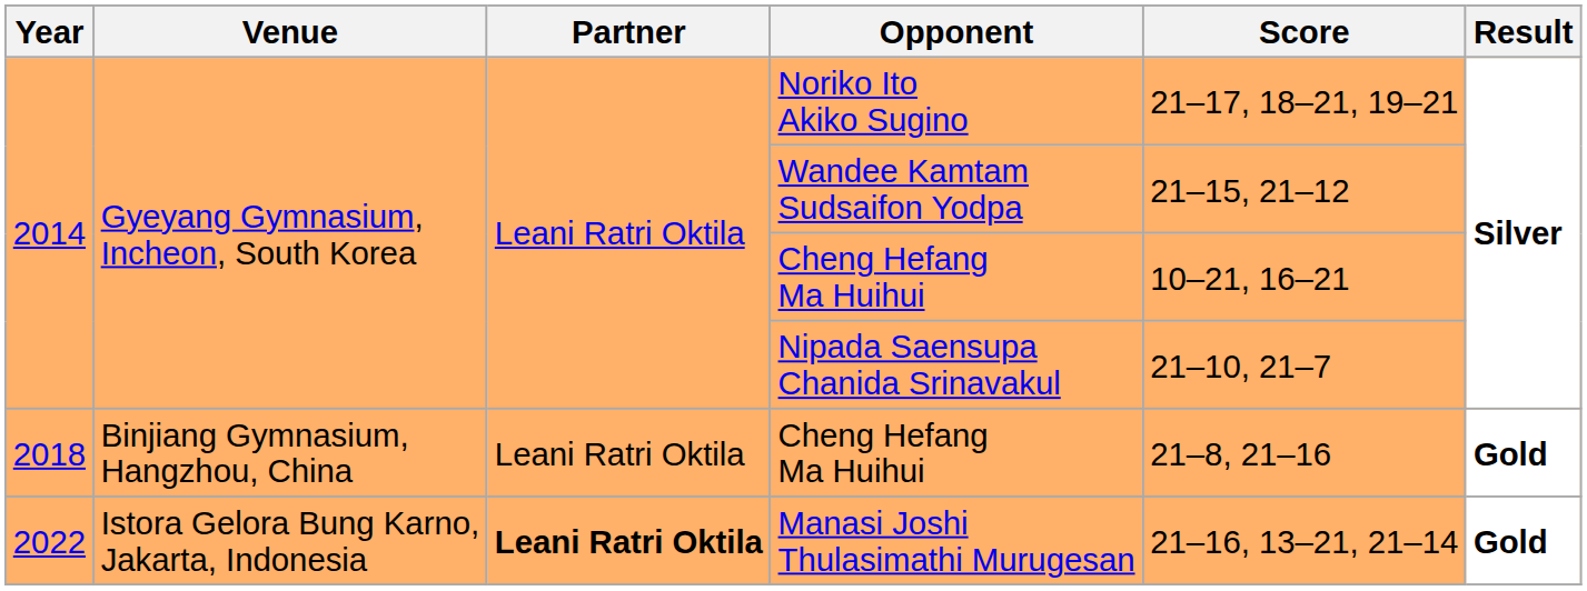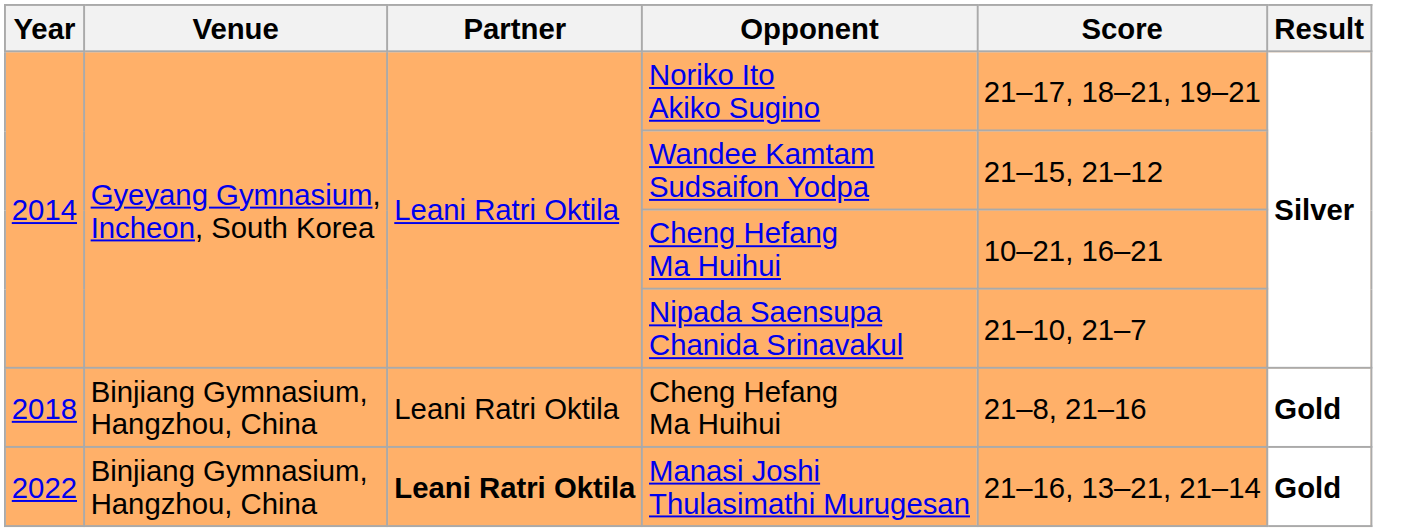Manasi Joshi Thulasimathi Murugesan | Venue: Istora Gelora Bung Karno, Jakarta, Indonesia -> Binjiang Gymnasium, Hangzhou, China
